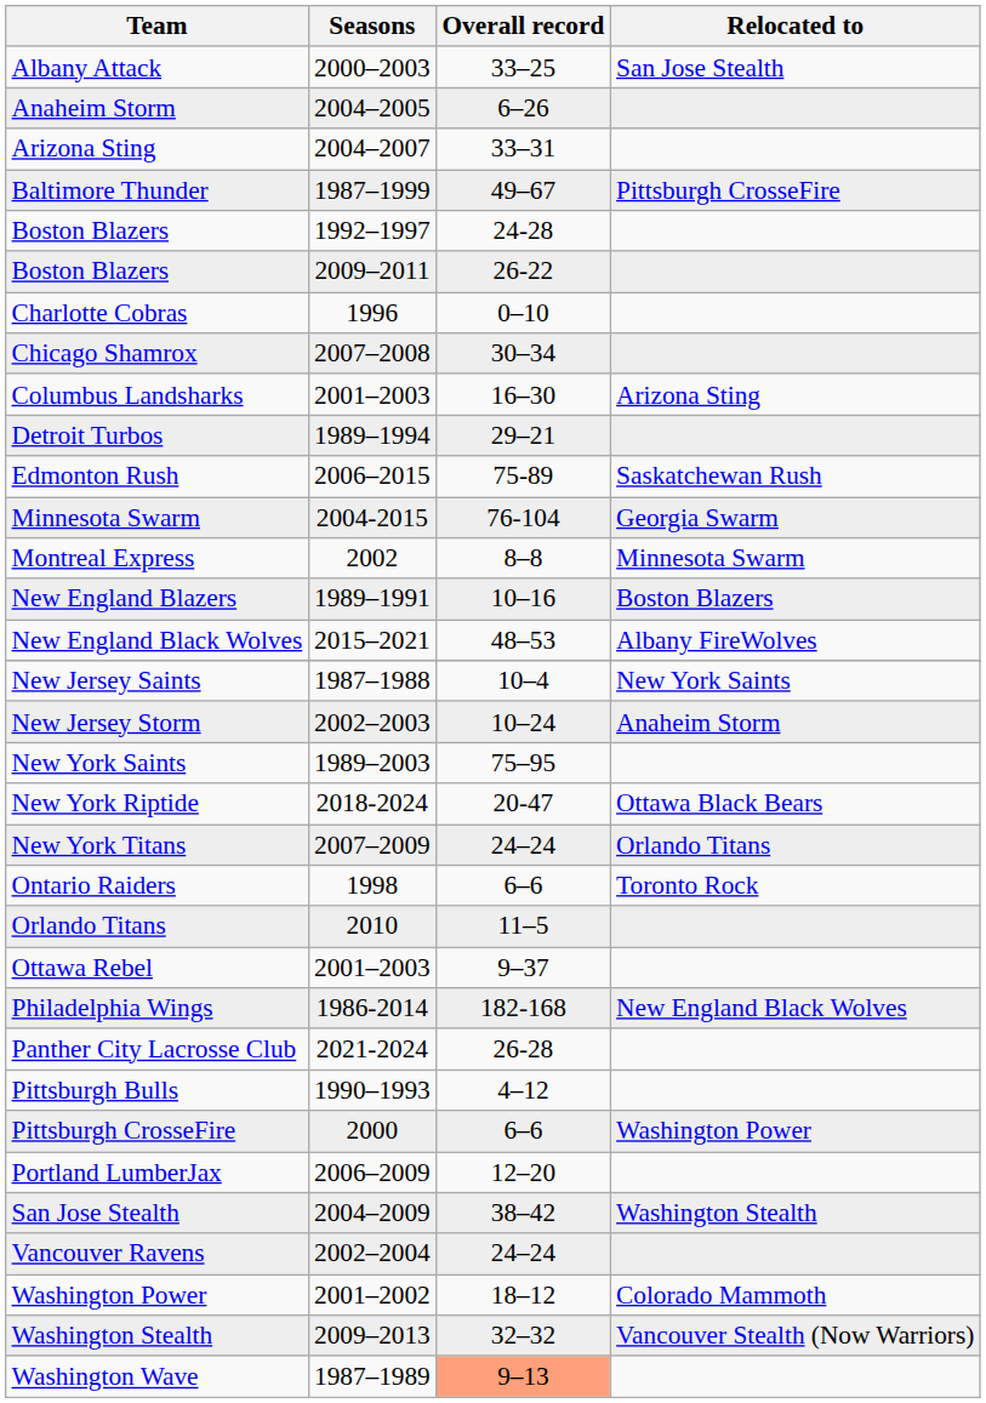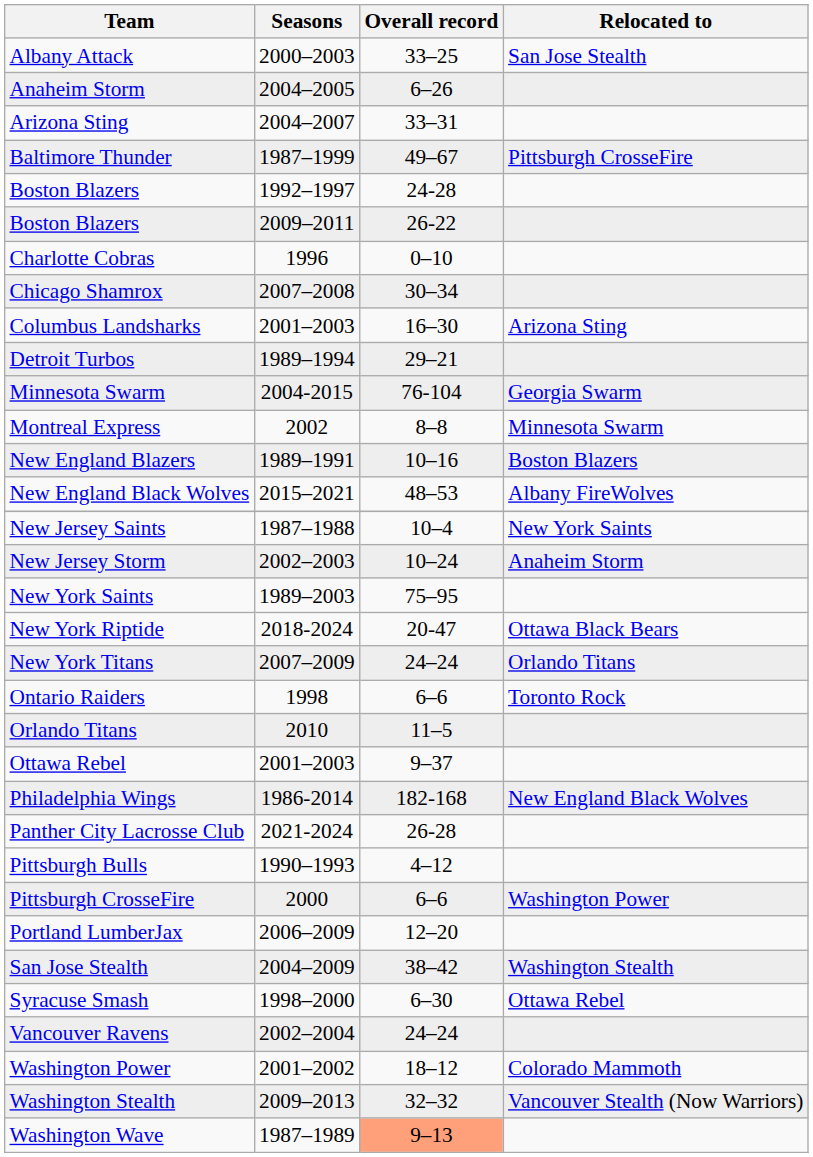- row: Edmonton Rush | 2006–2015 | 75-89 | Saskatchewan Rush
+ row: Syracuse Smash | 1998–2000 | 6–30 | Ottawa Rebel
